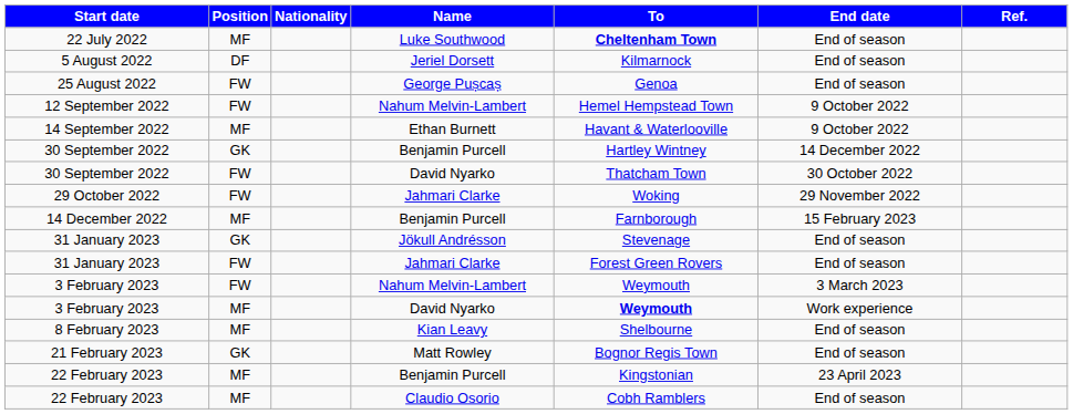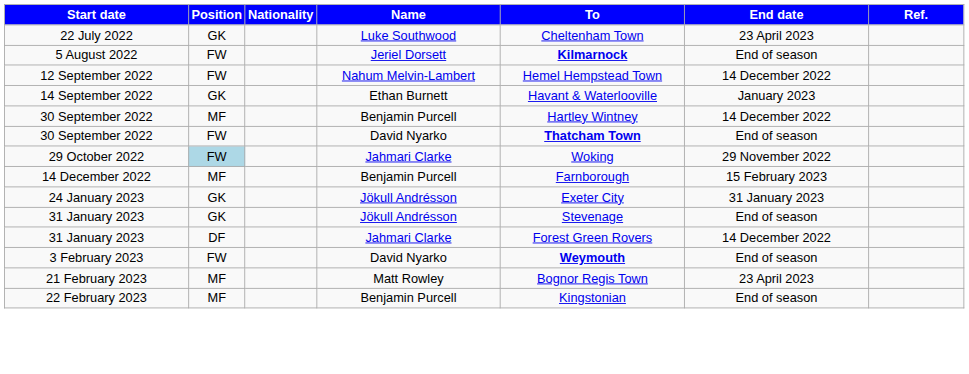22 July 2022 | Position: MF -> GK
22 July 2022 | To: bold -> normal
22 July 2022 | End date: End of season -> 23 April 2023
5 August 2022 | Position: DF -> FW
5 August 2022 | To: normal -> bold
- row: 25 August 2022 | FW | George Pușcaș | Genoa | End of season
12 September 2022 | End date: 9 October 2022 -> 14 December 2022
14 September 2022 | Position: MF -> GK
14 September 2022 | End date: 9 October 2022 -> January 2023
30 September 2022 / Benjamin Purcell | Position: GK -> MF
30 September 2022 / David Nyarko | To: normal -> bold
30 September 2022 / David Nyarko | End date: 30 October 2022 -> End of season
29 October 2022 | Position: no background -> lightblue background
+ row: 24 January 2023 | GK | Jökull Andrésson | Exeter City | 31 January 2023
31 January 2023 / Jahmari Clarke | Position: FW -> DF
31 January 2023 / Jahmari Clarke | End date: End of season -> 14 December 2022
- row: 3 February 2023 | FW | Nahum Melvin-Lambert | Weymouth | 3 March 2023
3 February 2023 / David Nyarko | Position: MF -> FW
3 February 2023 / David Nyarko | End date: Work experience -> End of season
- row: 8 February 2023 | MF | Kian Leavy | Shelbourne | End of season
21 February 2023 | Position: GK -> MF
21 February 2023 | End date: End of season -> 23 April 2023
22 February 2023 / Benjamin Purcell | End date: 23 April 2023 -> End of season
- row: 22 February 2023 | MF | Claudio Osorio | Cobh Ramblers | End of season
